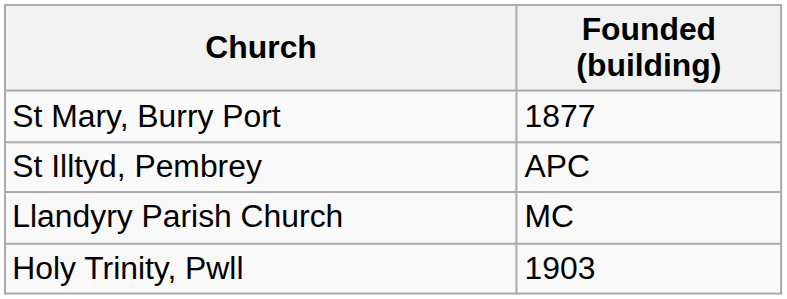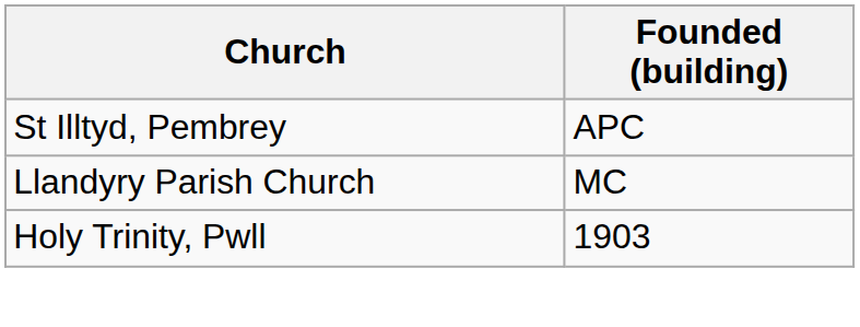- row: St Mary, Burry Port | 1877
